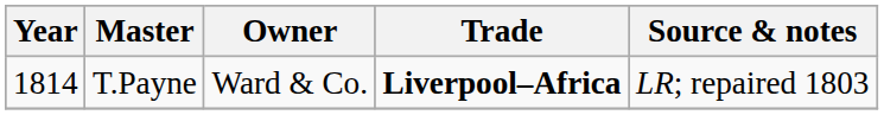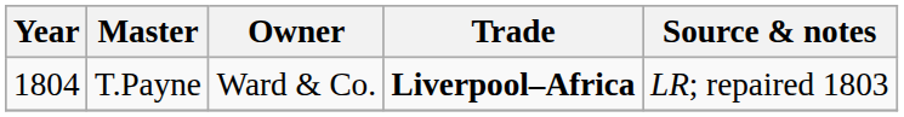T.Payne | Year: 1814 -> 1804
